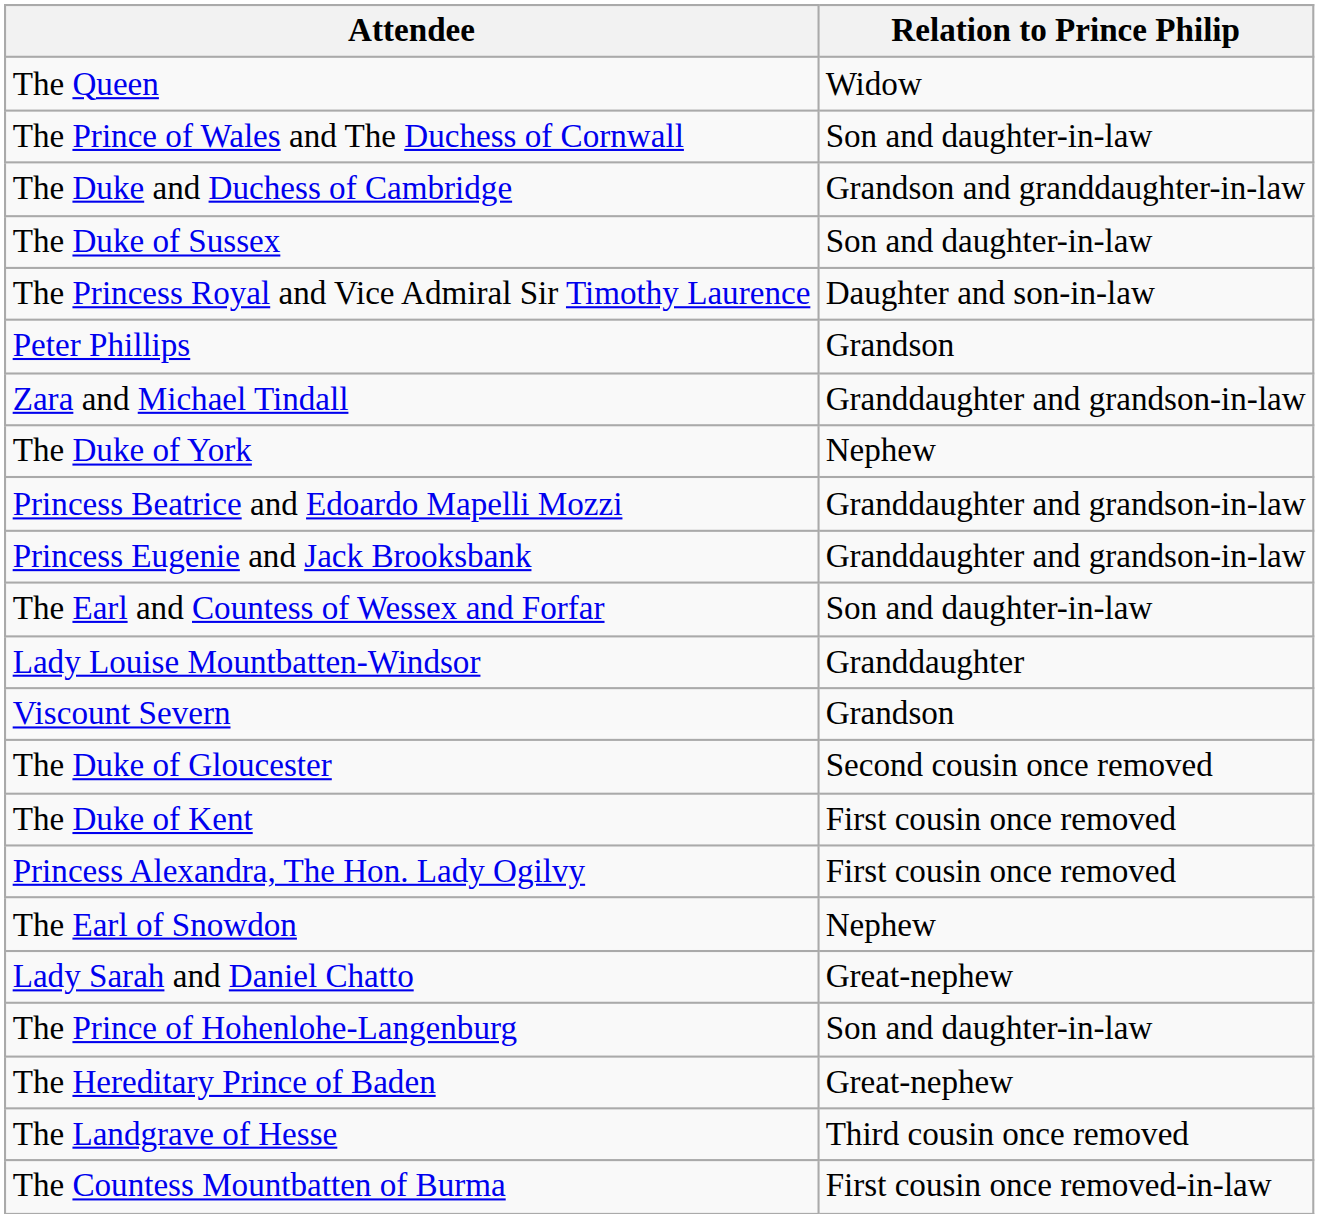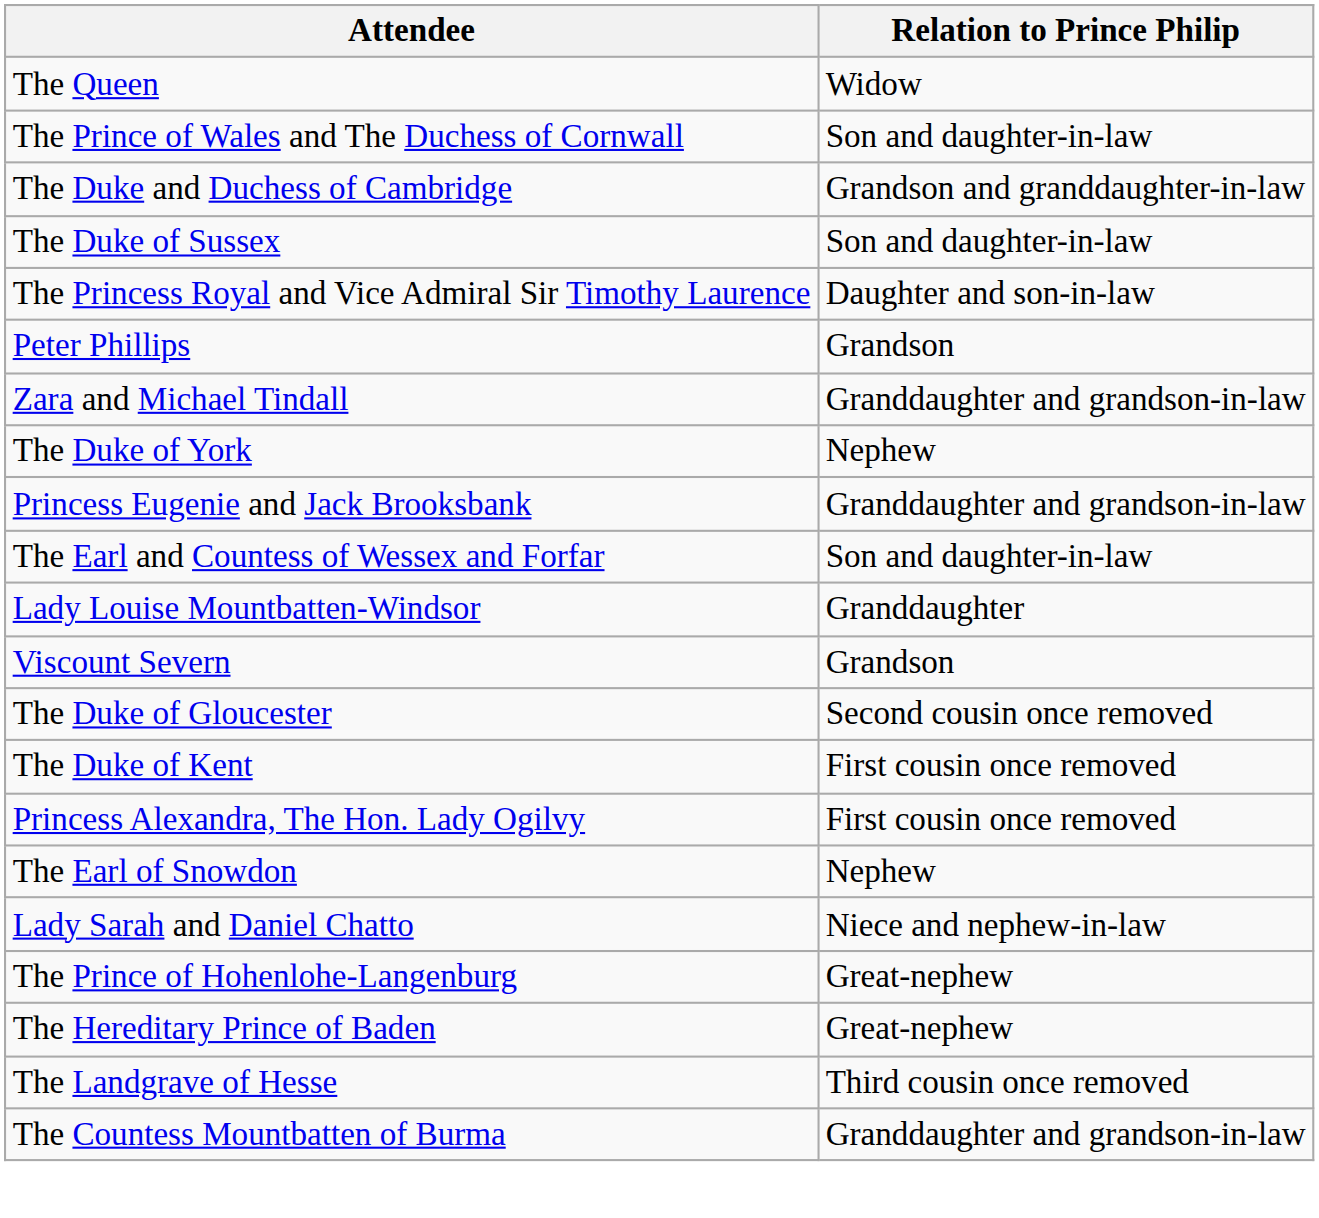- row: Princess Beatrice and Edoardo Mapelli Mozzi | Granddaughter and grandson-in-law
Lady Sarah and Daniel Chatto | Relation to Prince Philip: Great-nephew -> Niece and nephew-in-law
The Prince of Hohenlohe-Langenburg | Relation to Prince Philip: Son and daughter-in-law -> Great-nephew
The Countess Mountbatten of Burma | Relation to Prince Philip: First cousin once removed-in-law -> Granddaughter and grandson-in-law
